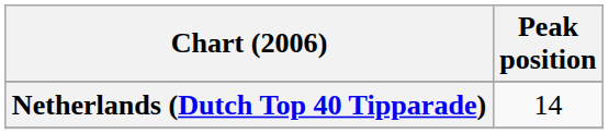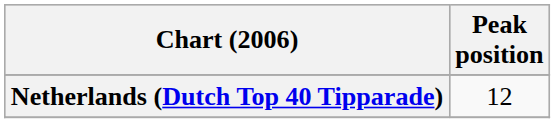Netherlands (Dutch Top 40 Tipparade) | Peak position: 14 -> 12
